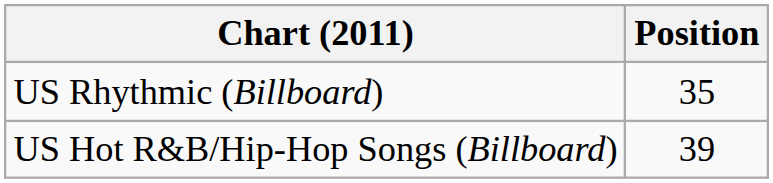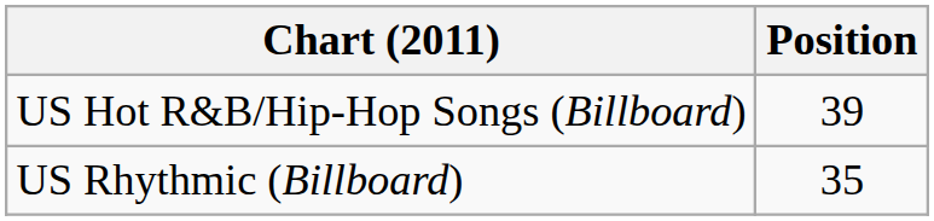rows swapped: US Hot R&B/Hip-Hop Songs (Billboard) <-> US Rhythmic (Billboard)
